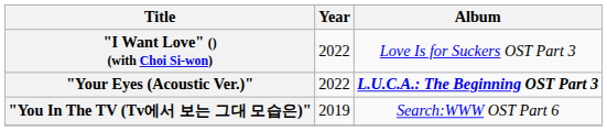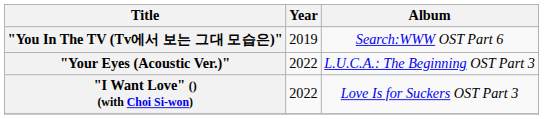rows swapped: "You In The TV (Tv에서 보는 그대 모습은)" <-> "I Want Love" () (with Choi Si-won)
"Your Eyes (Acoustic Ver.)" | Album: bold -> normal
